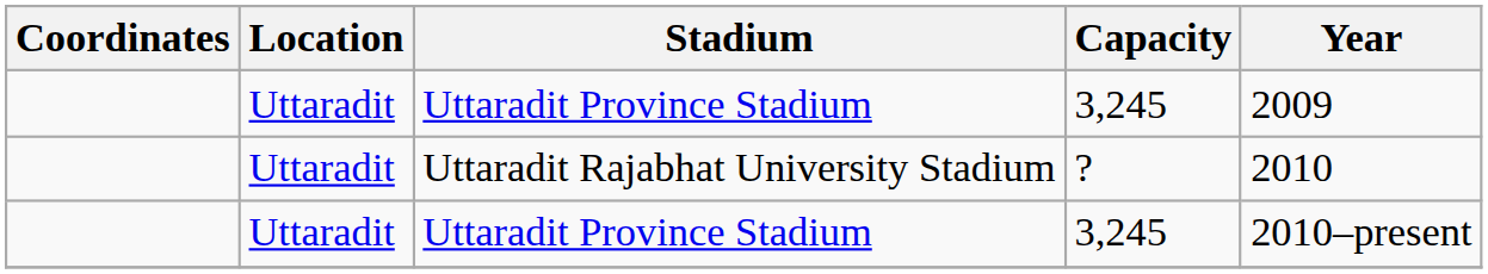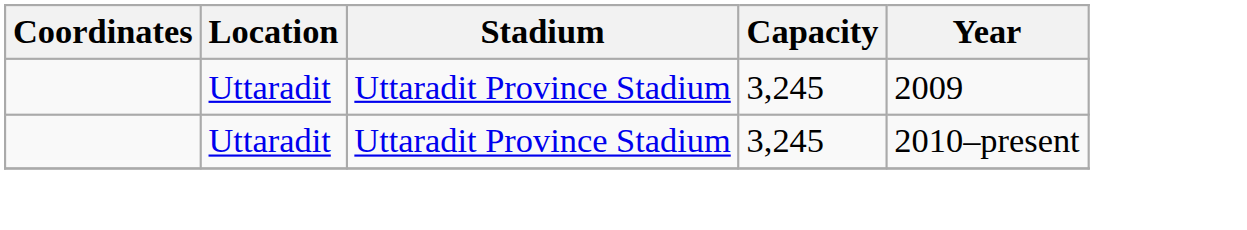- row: Uttaradit | Uttaradit Rajabhat University Stadium | ? | 2010
